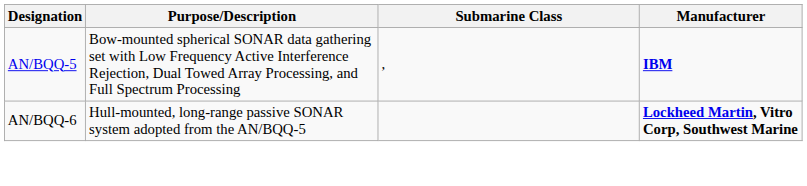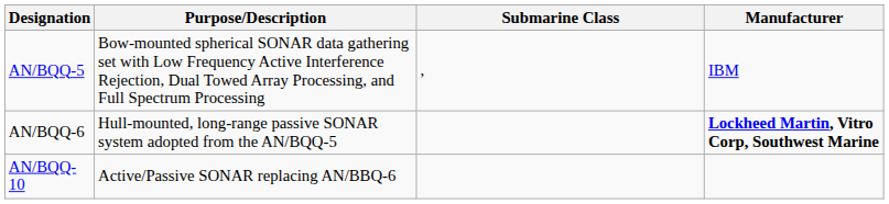AN/BQQ-5 | Manufacturer: bold -> normal
+ row: AN/BQQ-10 | Active/Passive SONAR replacing AN/BBQ-6
